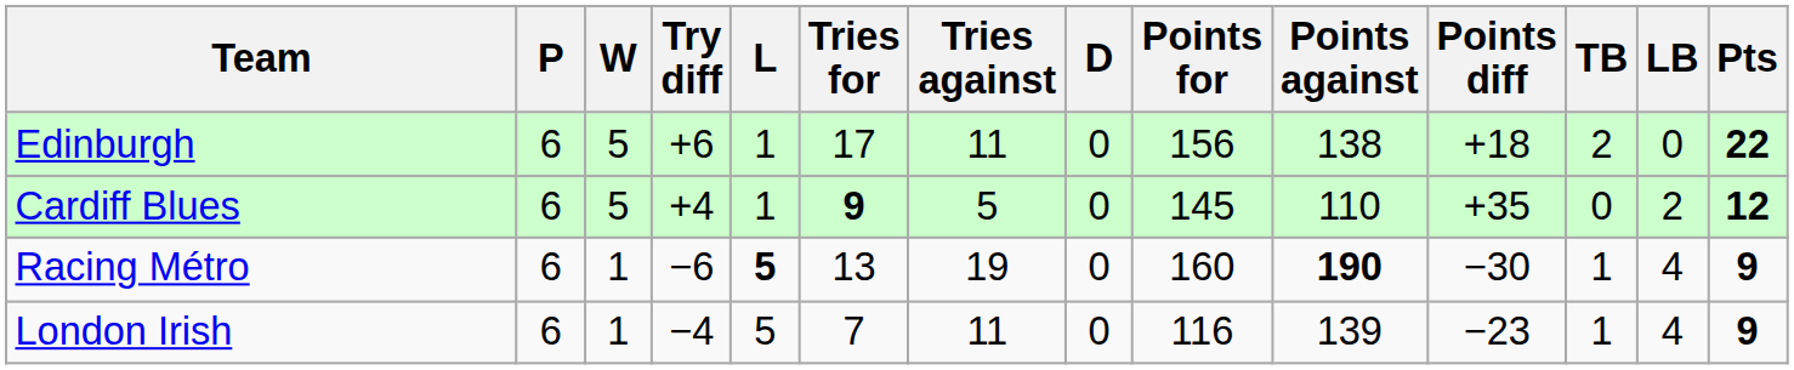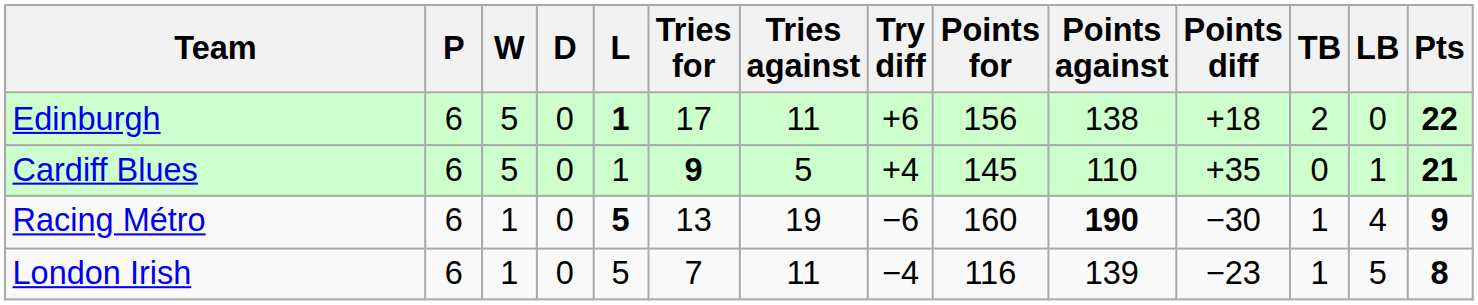columns swapped: D <-> Try diff
Edinburgh | L: normal -> bold
Cardiff Blues | LB: 2 -> 1
Cardiff Blues | Pts: 12 -> 21
London Irish | LB: 4 -> 5
London Irish | Pts: 9 -> 8
